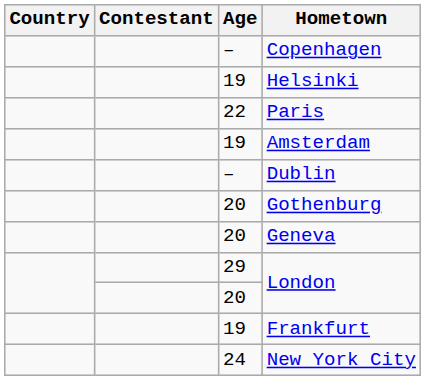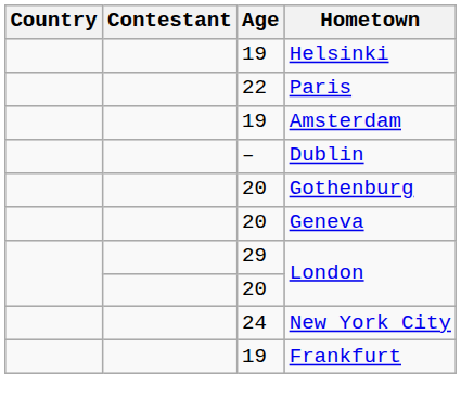- row: – | Copenhagen
rows swapped: New York City <-> Frankfurt
